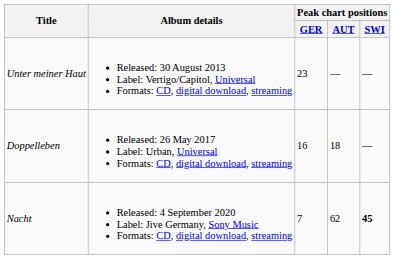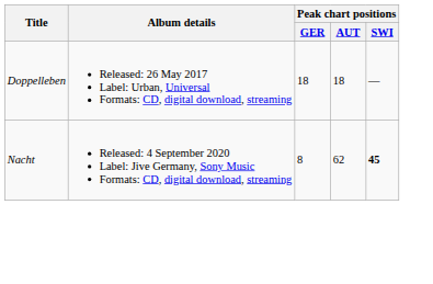- row: Unter meiner Haut | Released: 30 August 2013 Label: Vertigo/Capitol, Universal Formats: CD, digital download, streaming | 23 | — | —
Doppelleben | Peak chart positions / GER: 16 -> 18
Nacht | Peak chart positions / GER: 7 -> 8
